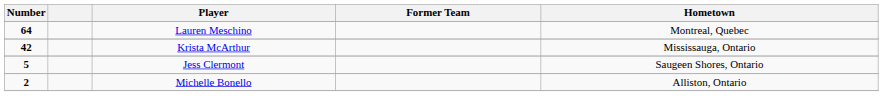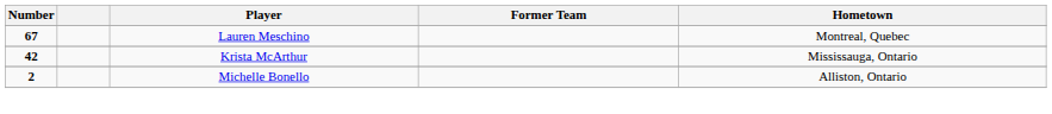Lauren Meschino | Number: 64 -> 67
- row: 5 | Jess Clermont | Saugeen Shores, Ontario
